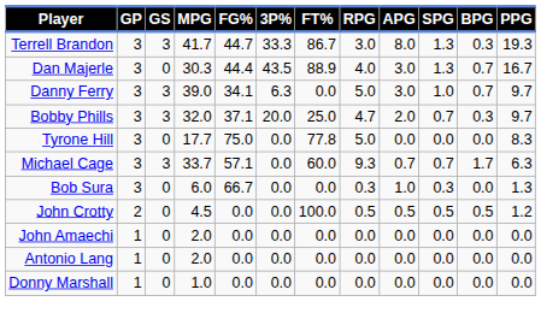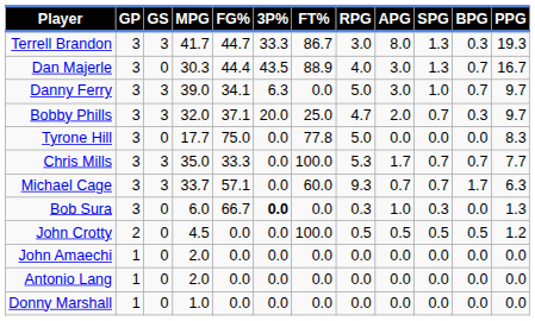+ row: Chris Mills | 3 | 3 | 35.0 | 33.3 | 0.0 | 100.0 | 5.3 | 1.7 | 0.7 | 0.7 | 7.7
Bob Sura | 3P%: normal -> bold
